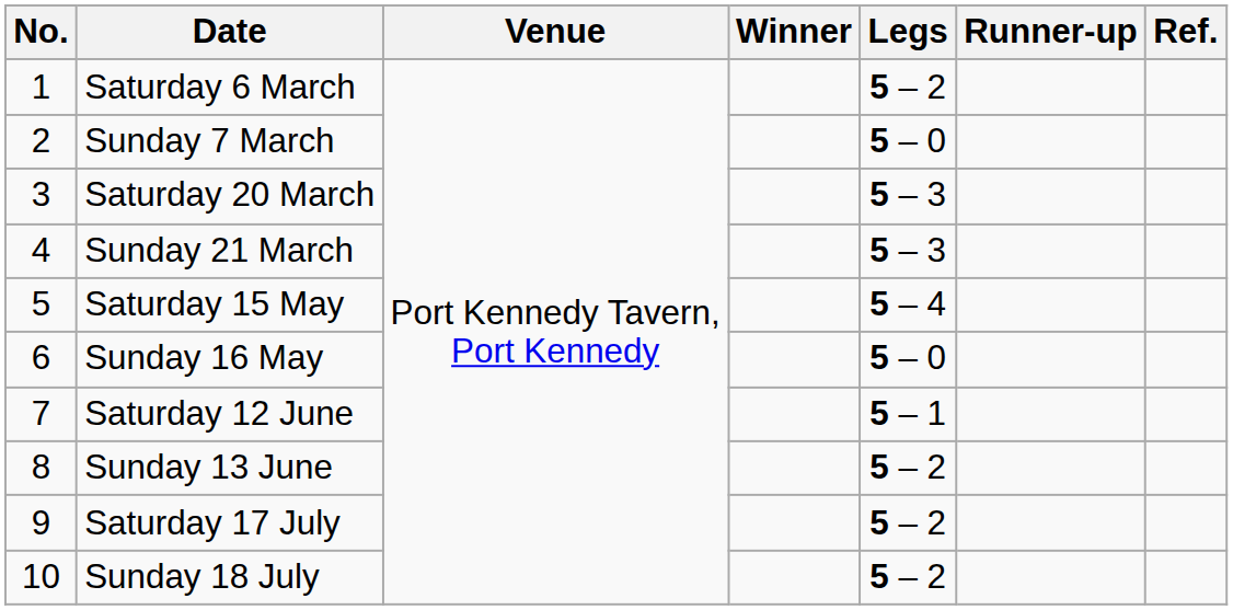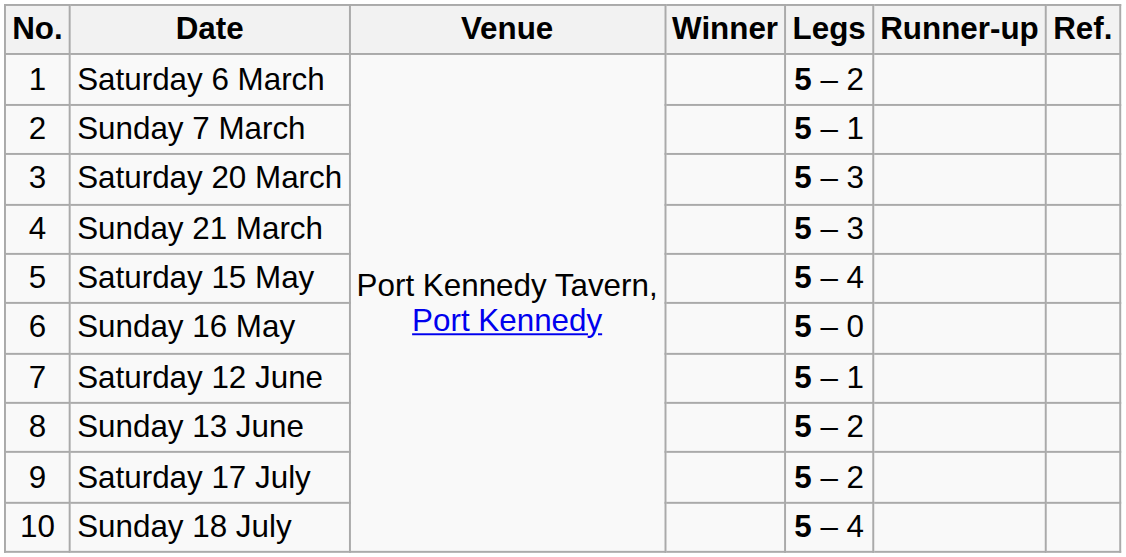Sunday 7 March | Legs: 5 – 0 -> 5 – 1
Sunday 18 July | Legs: 5 – 2 -> 5 – 4
